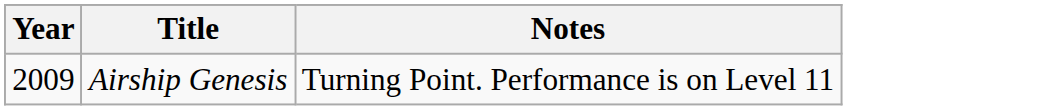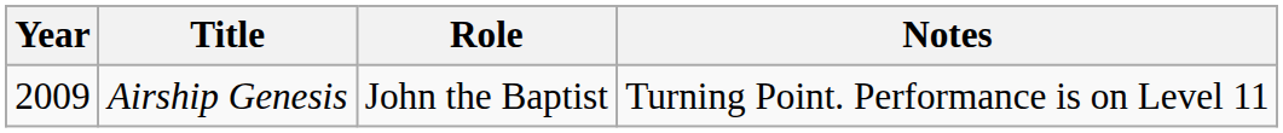+ column: Role | John the Baptist
